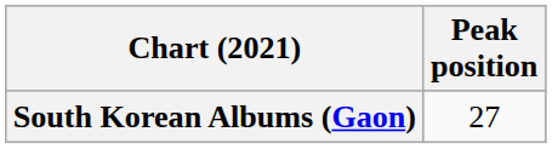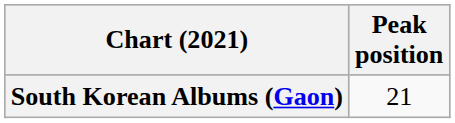South Korean Albums (Gaon) | Peak position: 27 -> 21
